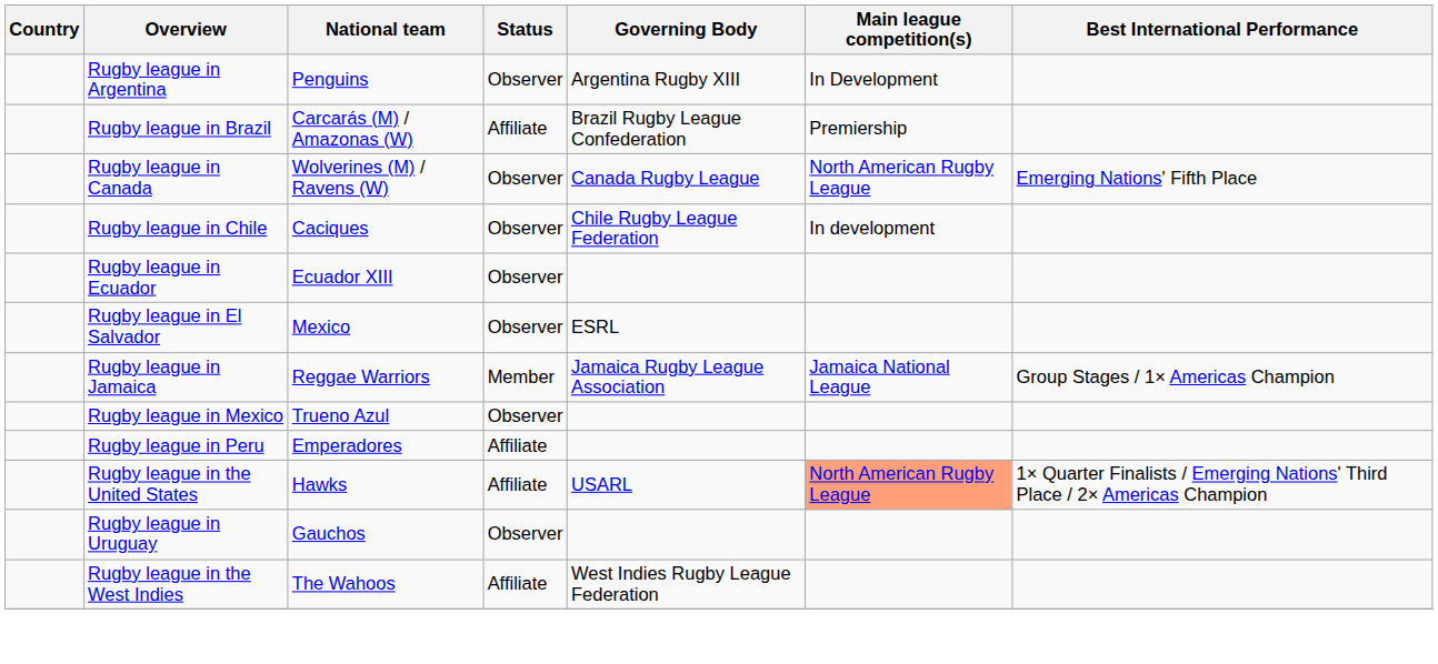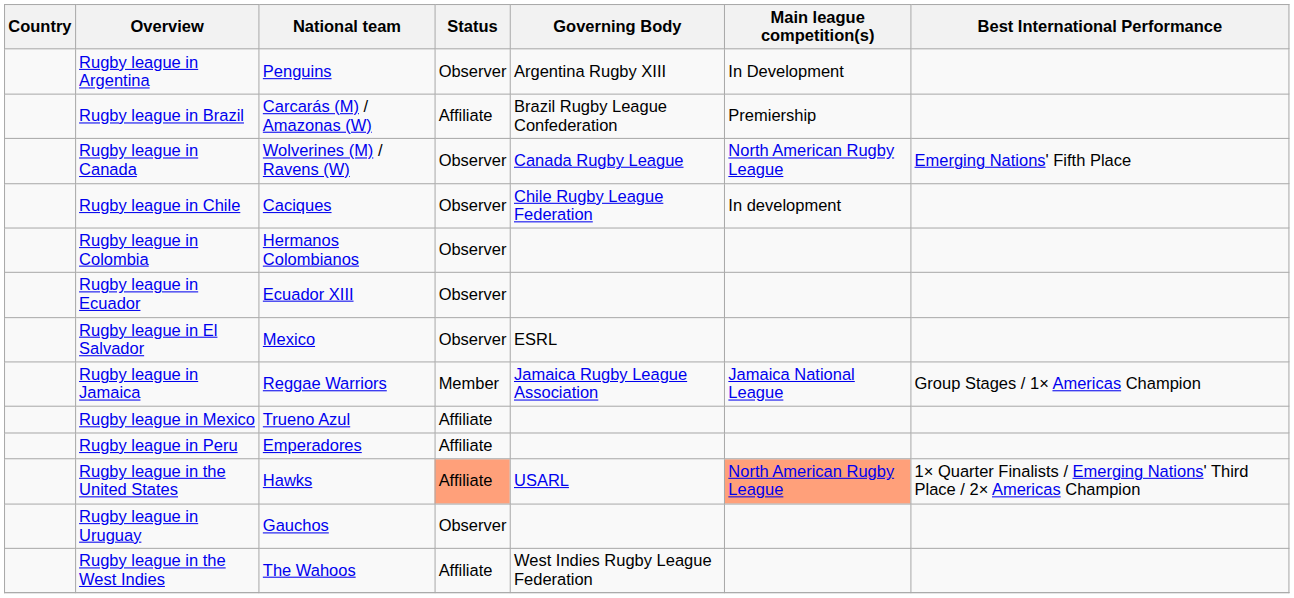+ row: Rugby league in Colombia | Hermanos Colombianos | Observer
Rugby league in Mexico | Status: Observer -> Affiliate
Rugby league in the United States | Status: no background -> lightsalmon background
